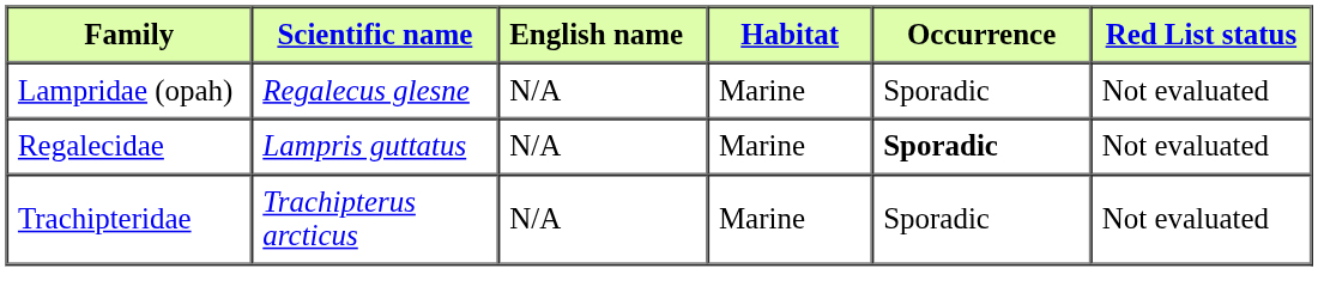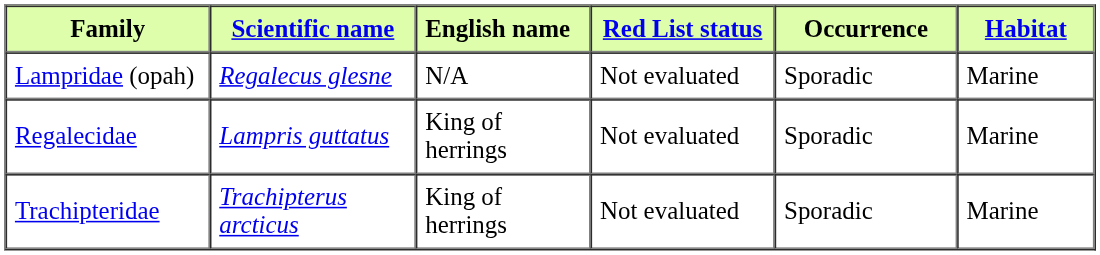columns swapped: Habitat <-> Red List status
Regalecidae | English name: N/A -> King of herrings
Regalecidae | Occurrence: bold -> normal
Trachipteridae | English name: N/A -> King of herrings
